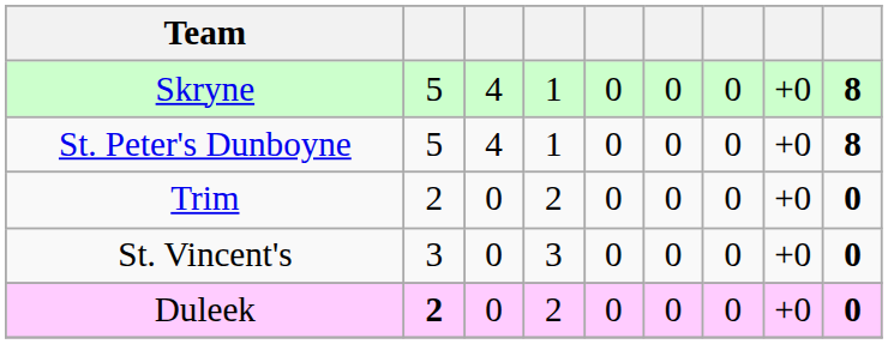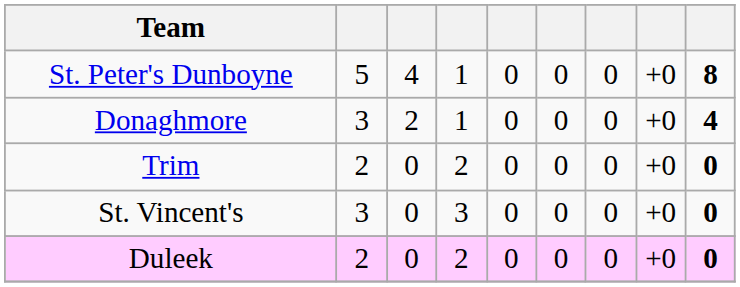- row: Skryne | 5 | 4 | 1 | 0 | 0 | 0 | +0 | 8
+ row: Donaghmore | 3 | 2 | 1 | 0 | 0 | 0 | +0 | 4
Duleek | column 2: bold -> normal
